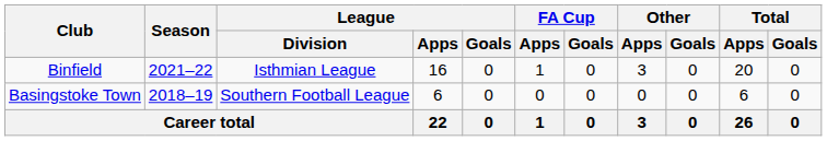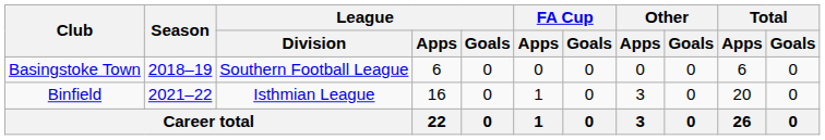rows swapped: Basingstoke Town <-> Binfield
